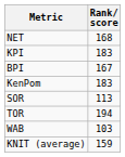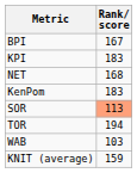rows swapped: BPI <-> NET
SOR | Rank/ score: no background -> lightsalmon background
